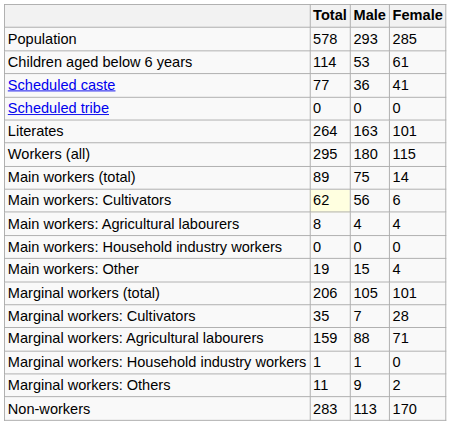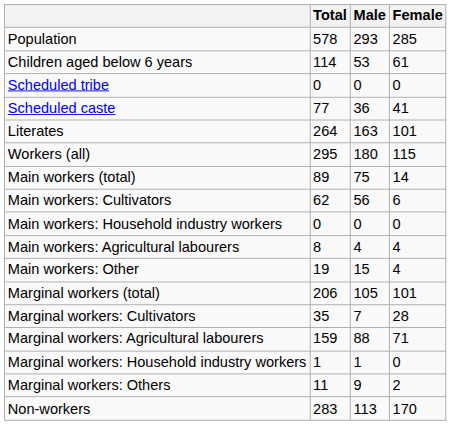rows swapped: Scheduled caste <-> Scheduled tribe
Main workers: Cultivators | Total: lightyellow background -> no background
rows swapped: Main workers: Agricultural labourers <-> Main workers: Household industry workers
